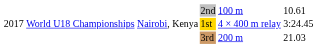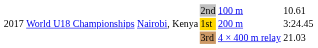1st | column 5: 4 × 400 m relay -> 200 m
3rd | column 5: 200 m -> 4 × 400 m relay
